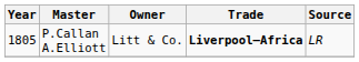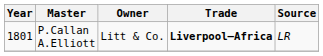P.Callan A.Elliott | Year: 1805 -> 1801
